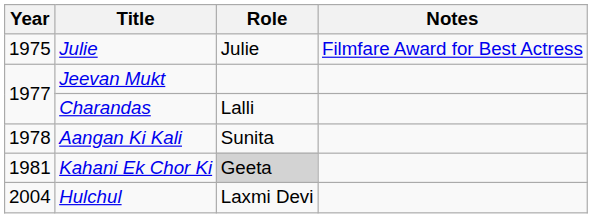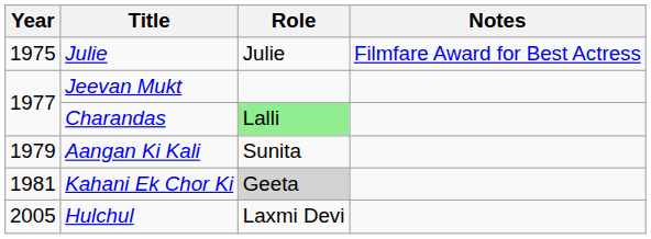Charandas | Role: no background -> lightgreen background
Aangan Ki Kali | Year: 1978 -> 1979
Hulchul | Year: 2004 -> 2005
